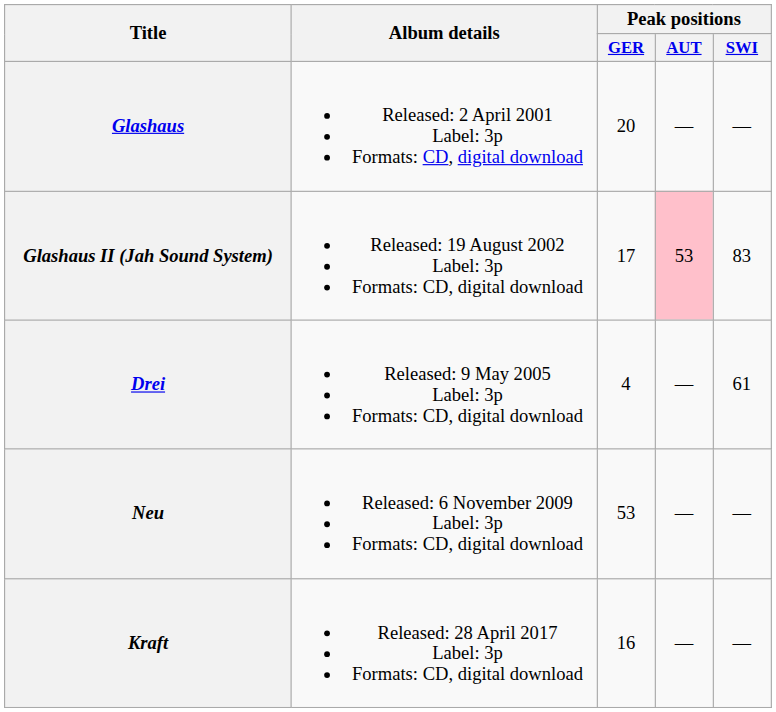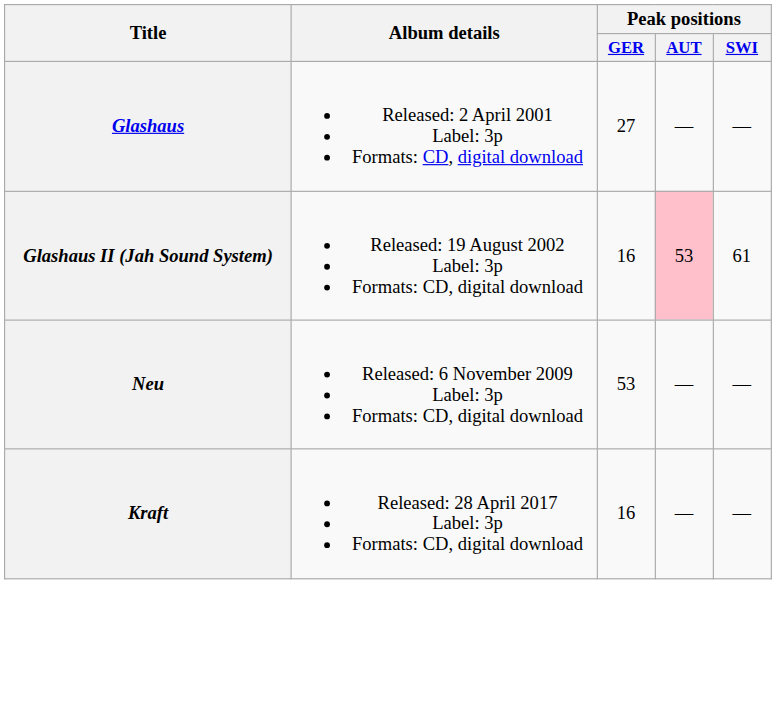Glashaus | Peak positions / GER: 20 -> 27
Glashaus II (Jah Sound System) | Peak positions / GER: 17 -> 16
Glashaus II (Jah Sound System) | Peak positions / SWI: 83 -> 61
- row: Drei | Released: 9 May 2005 Label: 3p Formats: CD, digital download | 4 | — | 61
